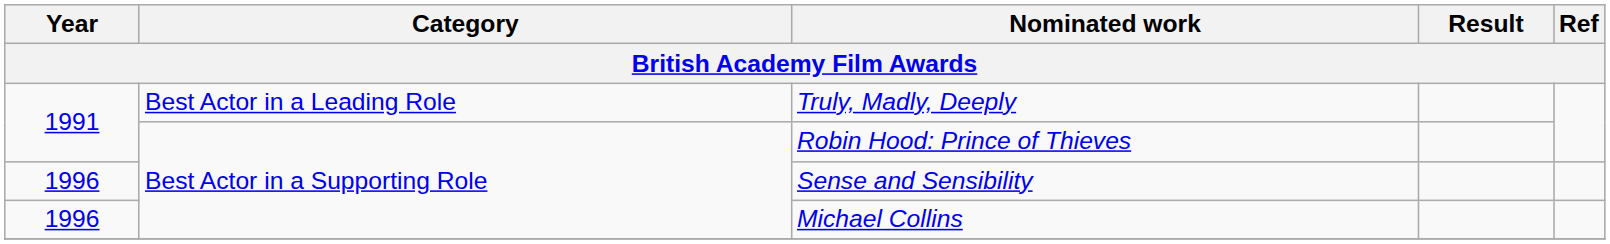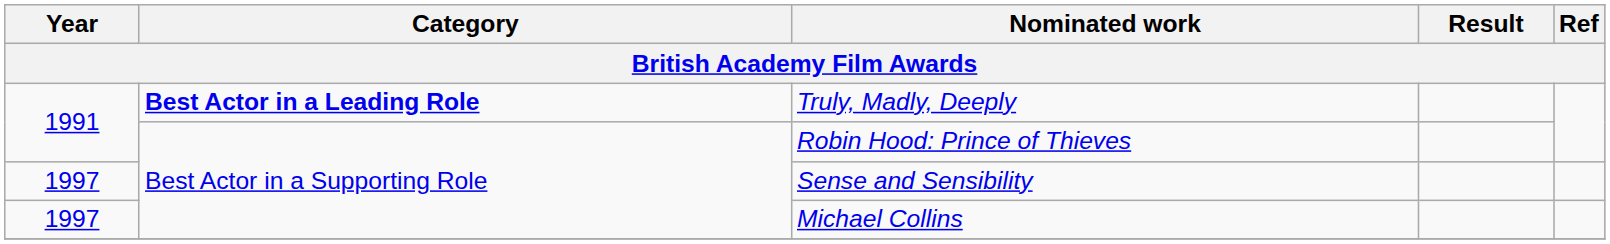Truly, Madly, Deeply | Category: normal -> bold
Sense and Sensibility | Year: 1996 -> 1997
Michael Collins | Year: 1996 -> 1997
